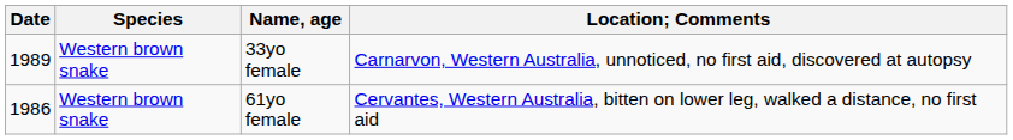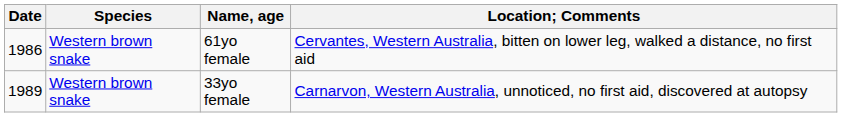rows swapped: 61yo female <-> 33yo female
